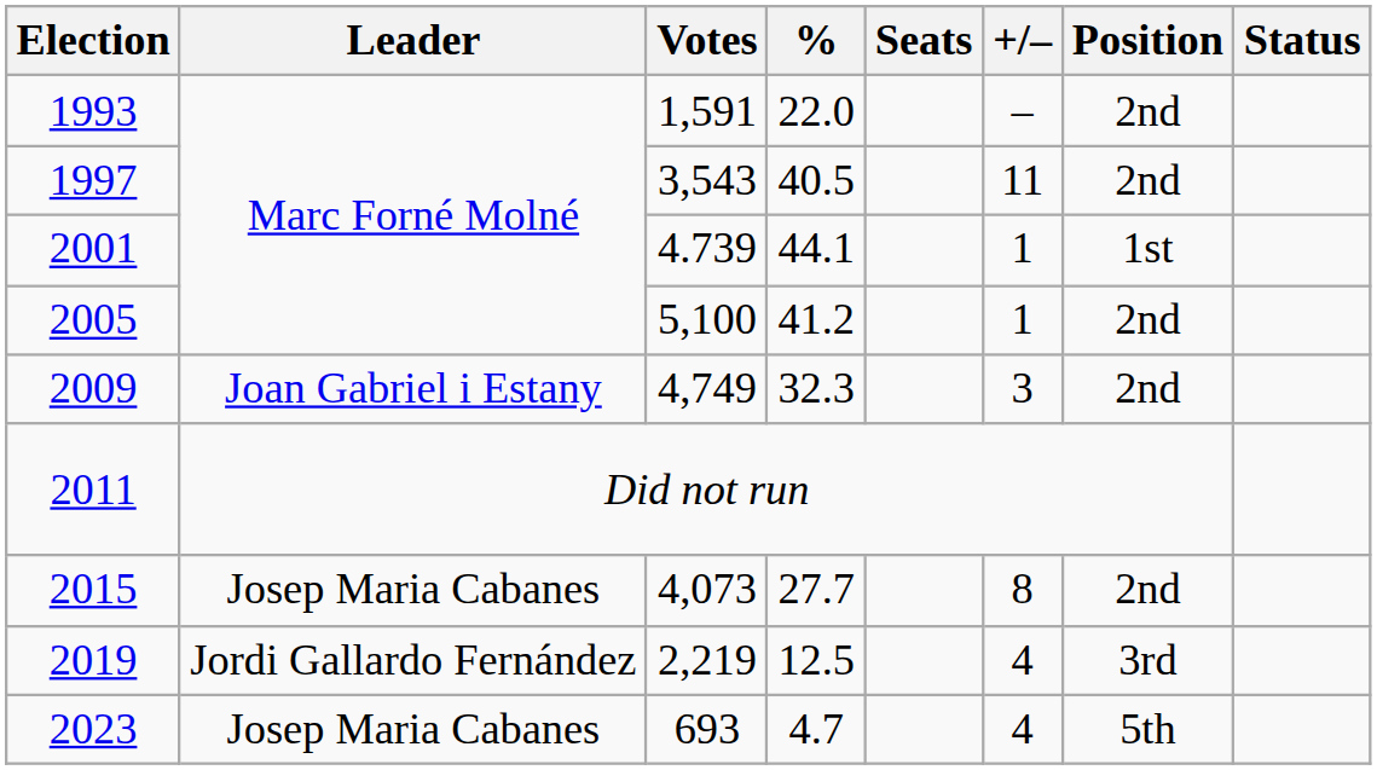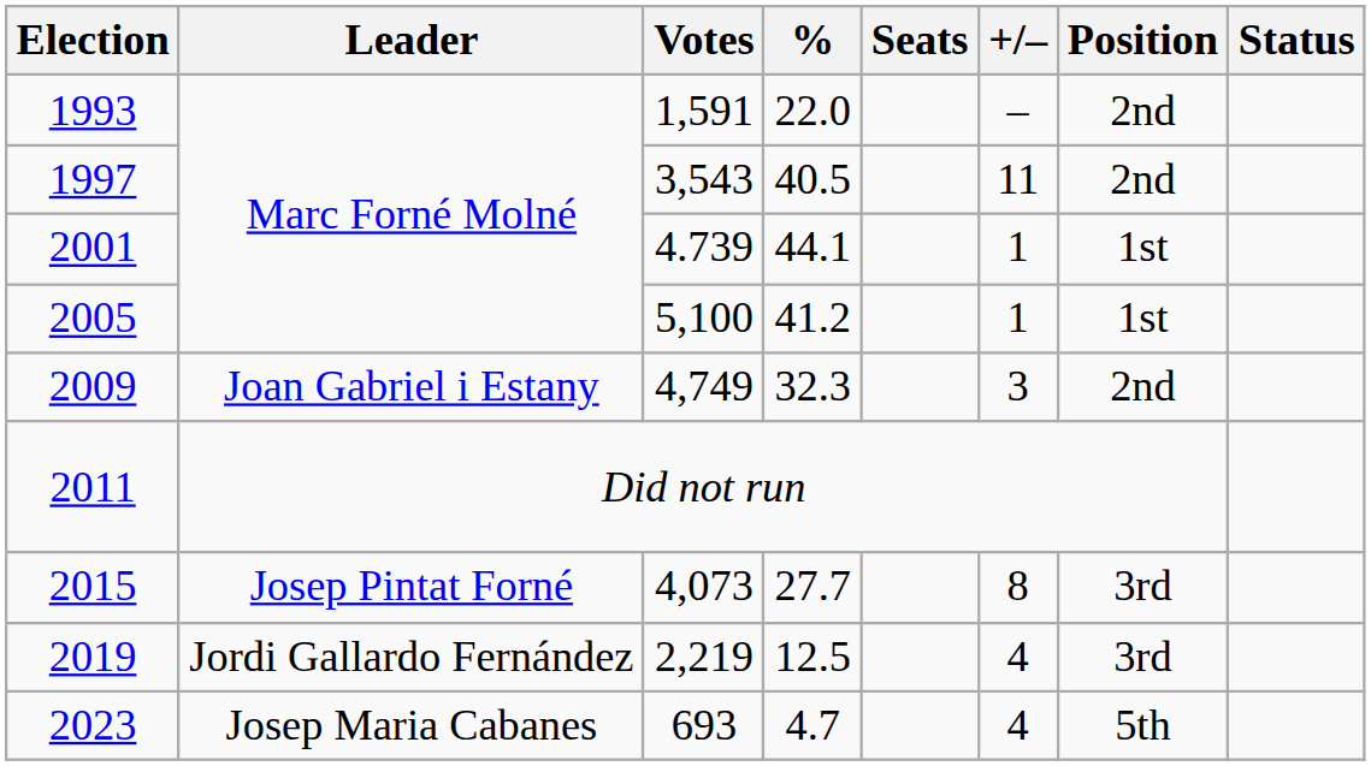2005 | Position: 2nd -> 1st
2015 | Leader: Josep Maria Cabanes -> Josep Pintat Forné
2015 | Position: 2nd -> 3rd
